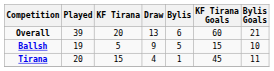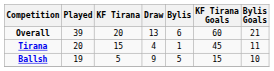rows swapped: Tirana <-> Ballsh
